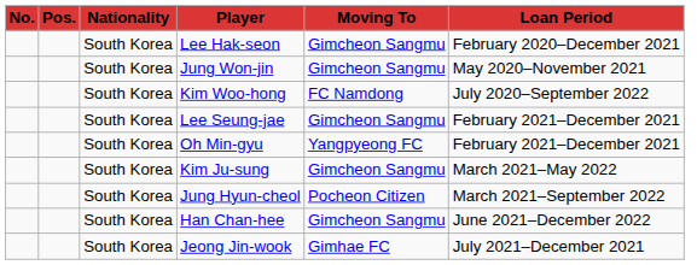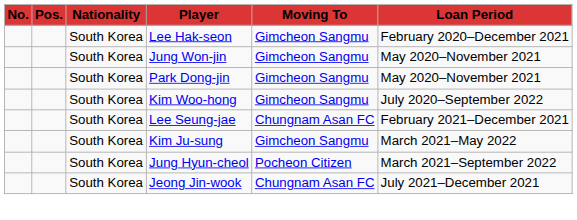+ row: South Korea | Park Dong-jin | Gimcheon Sangmu | May 2020–November 2021
Kim Woo-hong | Moving To: FC Namdong -> Gimcheon Sangmu
Lee Seung-jae | Moving To: Gimcheon Sangmu -> Chungnam Asan FC
- row: South Korea | Oh Min-gyu | Yangpyeong FC | February 2021–December 2021
- row: South Korea | Han Chan-hee | Gimcheon Sangmu | June 2021–December 2022
Jeong Jin-wook | Moving To: Gimhae FC -> Chungnam Asan FC
